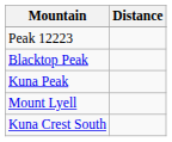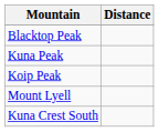- row: Peak 12223
+ row: Koip Peak
